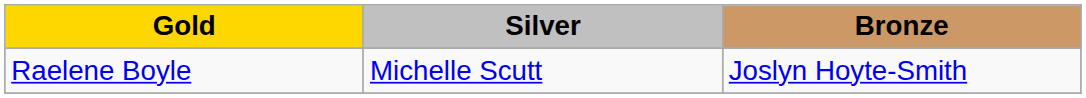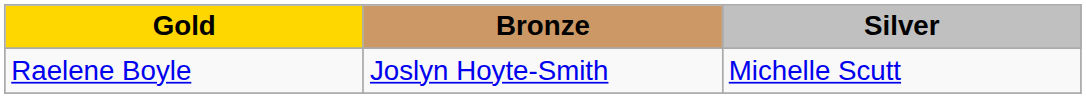columns swapped: Silver <-> Bronze
